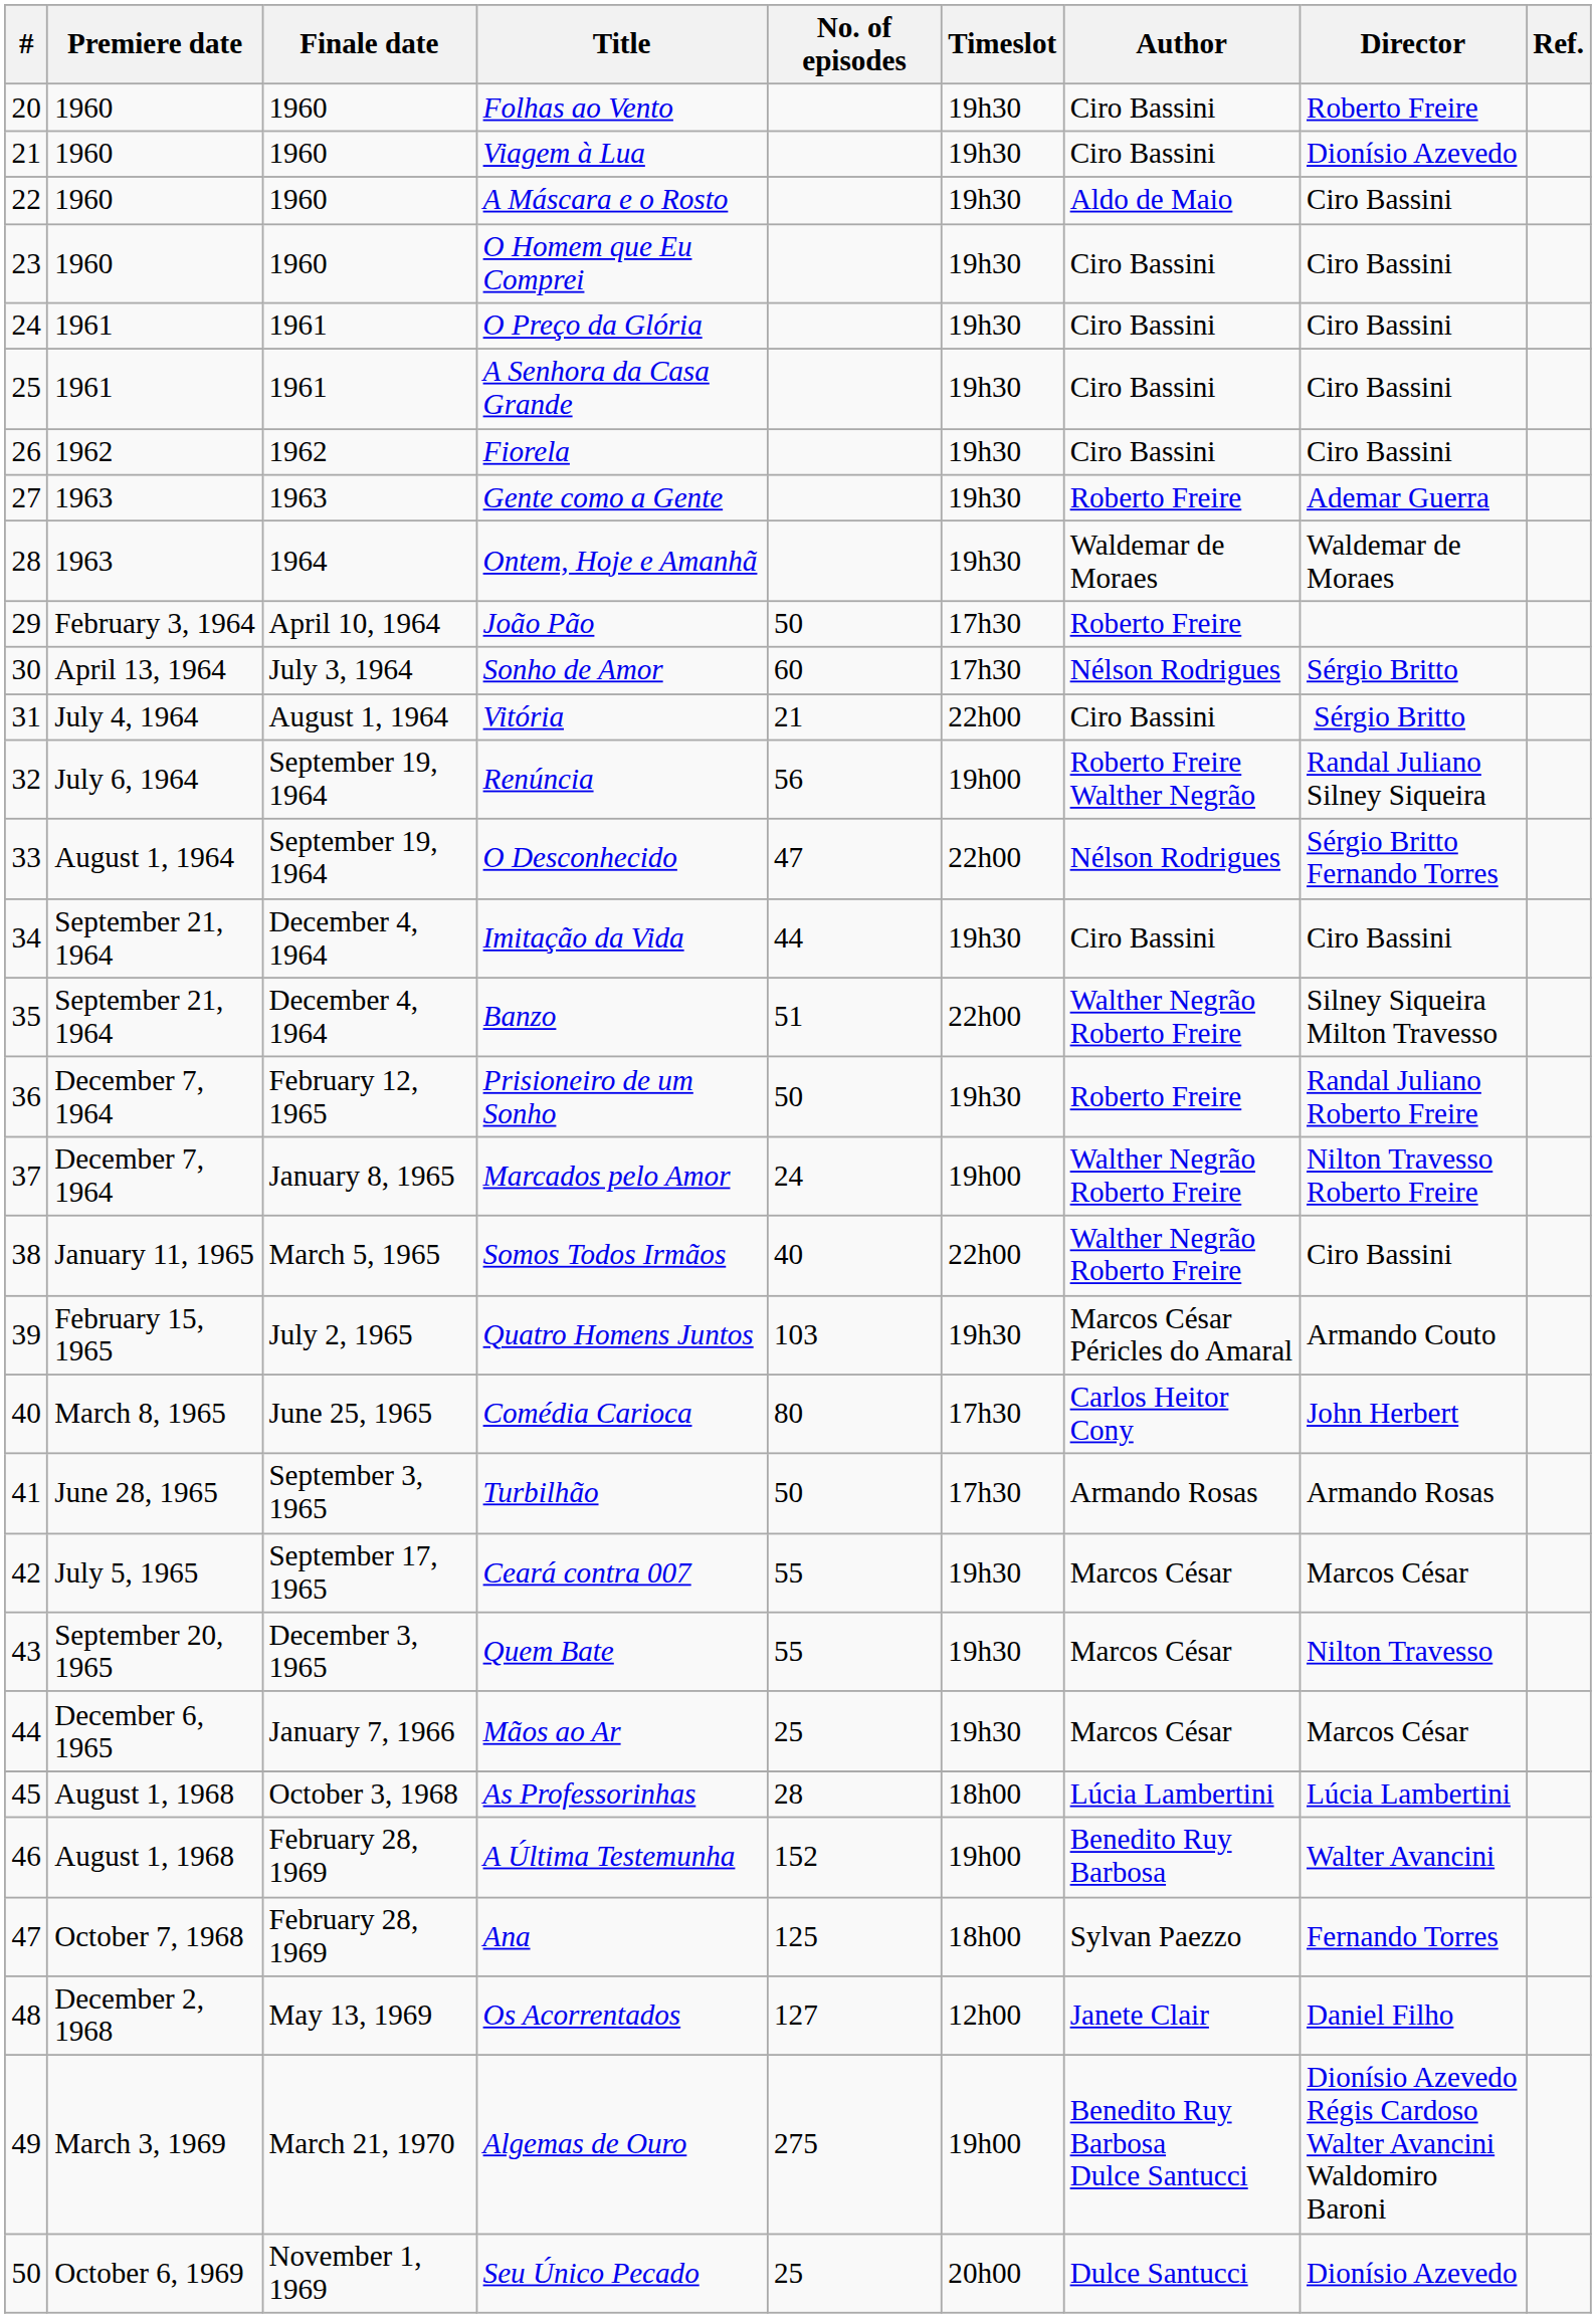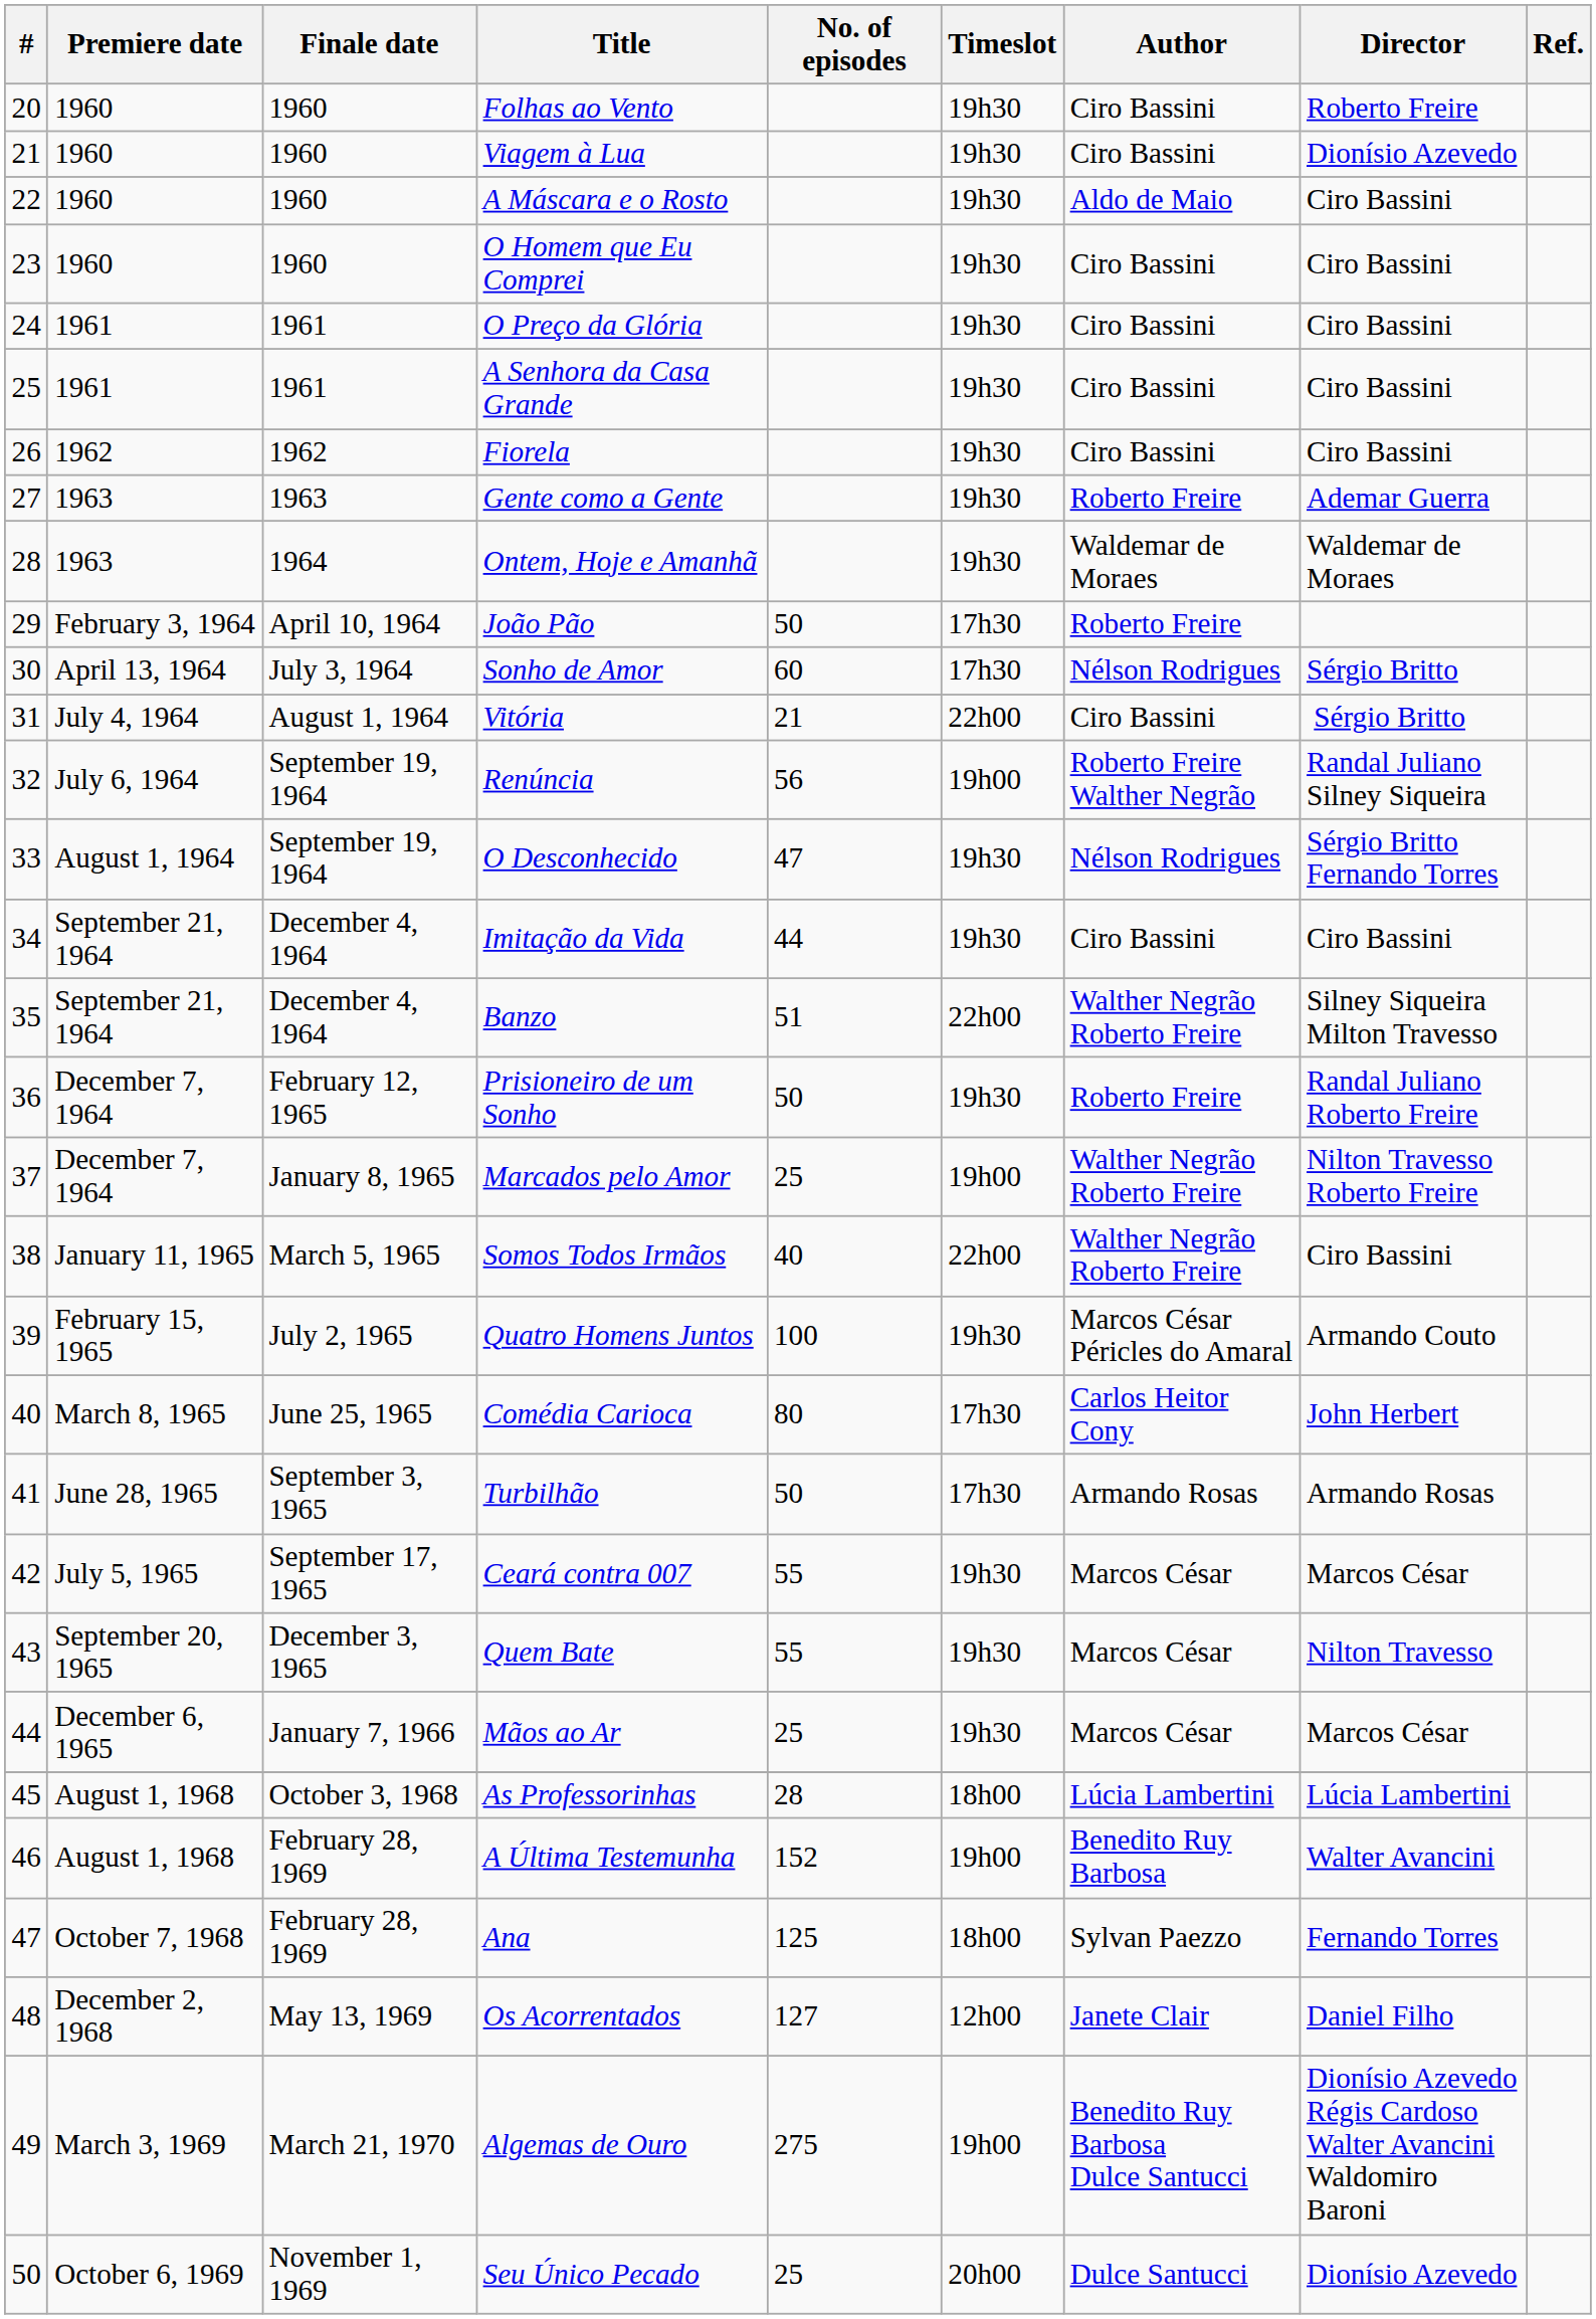O Desconhecido | Timeslot: 22h00 -> 19h30
Marcados pelo Amor | No. of episodes: 24 -> 25
Quatro Homens Juntos | No. of episodes: 103 -> 100
